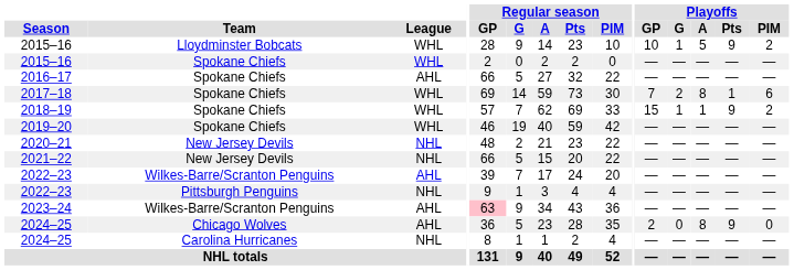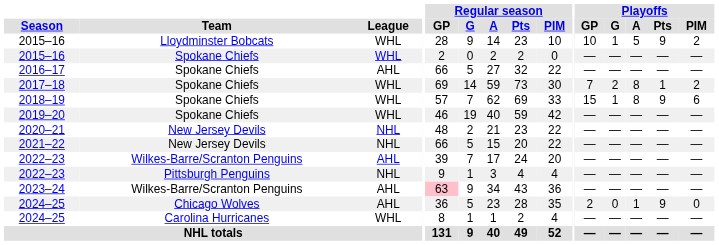2017–18 | Playoffs / PIM: 6 -> 2
2018–19 | Playoffs / A: 1 -> 8
2018–19 | Playoffs / PIM: 2 -> 6
2024–25 / Chicago Wolves | Playoffs / A: 8 -> 1
2024–25 / Carolina Hurricanes | League: NHL -> WHL
